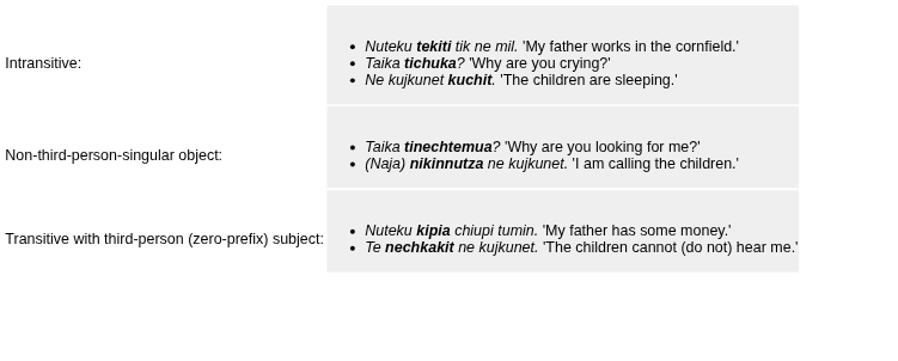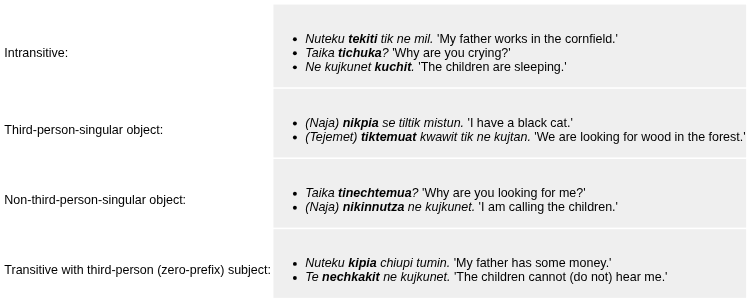+ row: Third-person-singular object: | (Naja) nikpia se tiltik mistun. 'I have a black cat.' (Tejemet) tiktemuat kwawit tik ne kujtan. 'We are looking for wood in the forest.'
